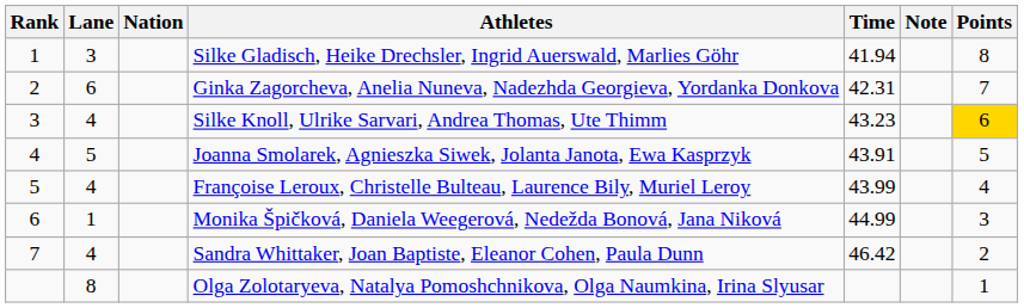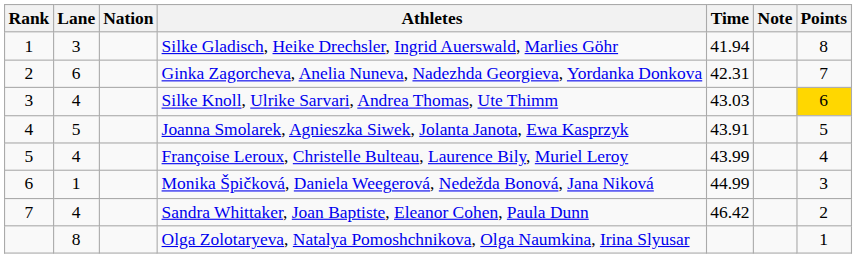Silke Knoll, Ulrike Sarvari, Andrea Thomas, Ute Thimm | Time: 43.23 -> 43.03
